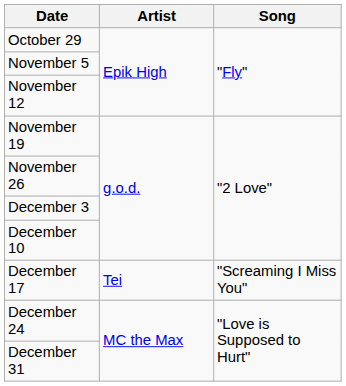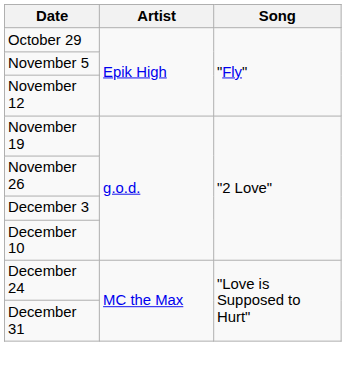- row: December 17 | Tei | "Screaming I Miss You"
